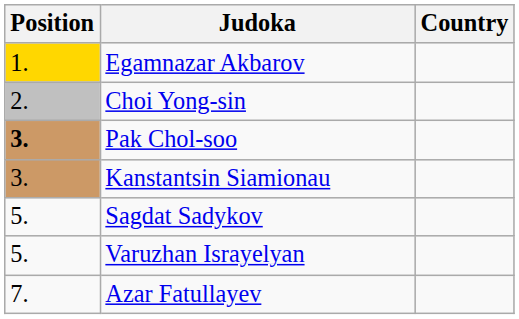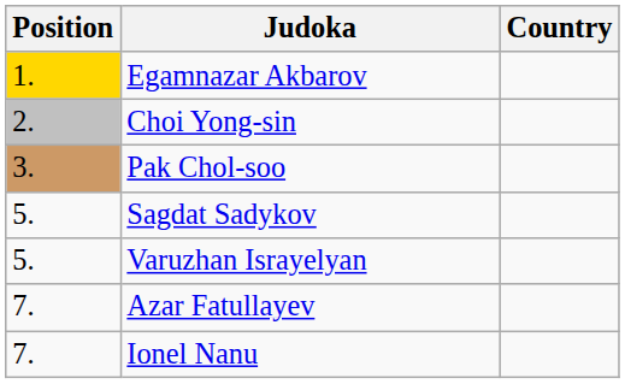Pak Chol-soo | Position: bold -> normal
- row: 3. | Kanstantsin Siamionau
+ row: 7. | Ionel Nanu
